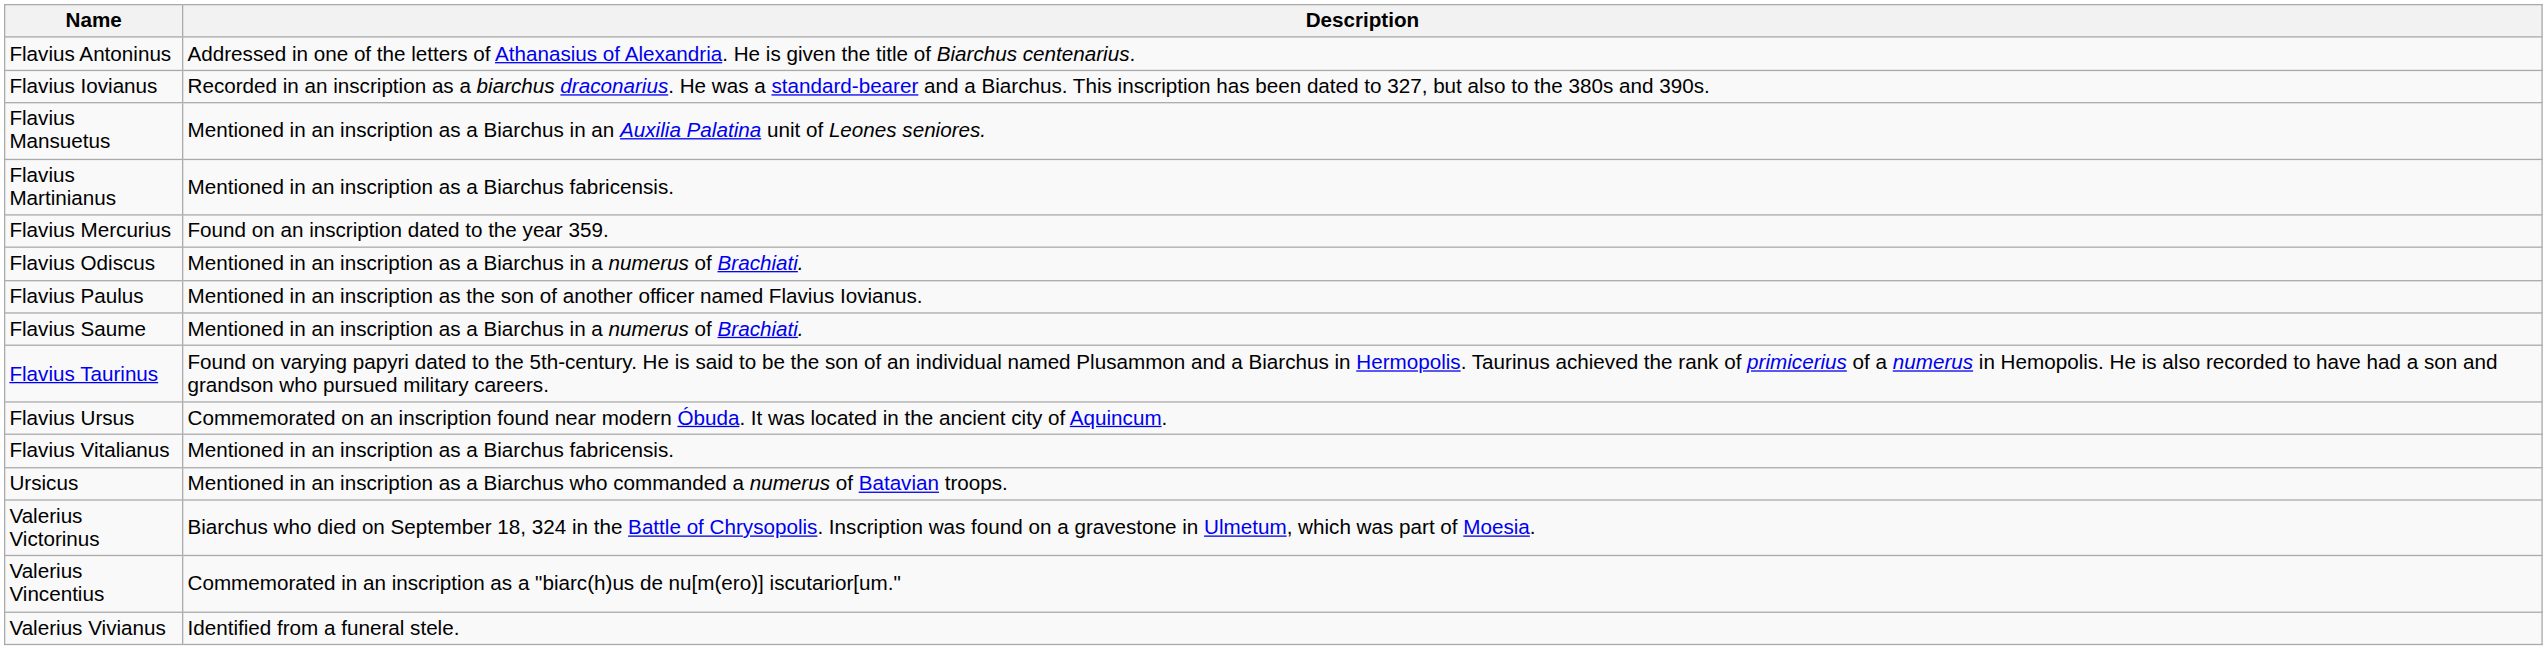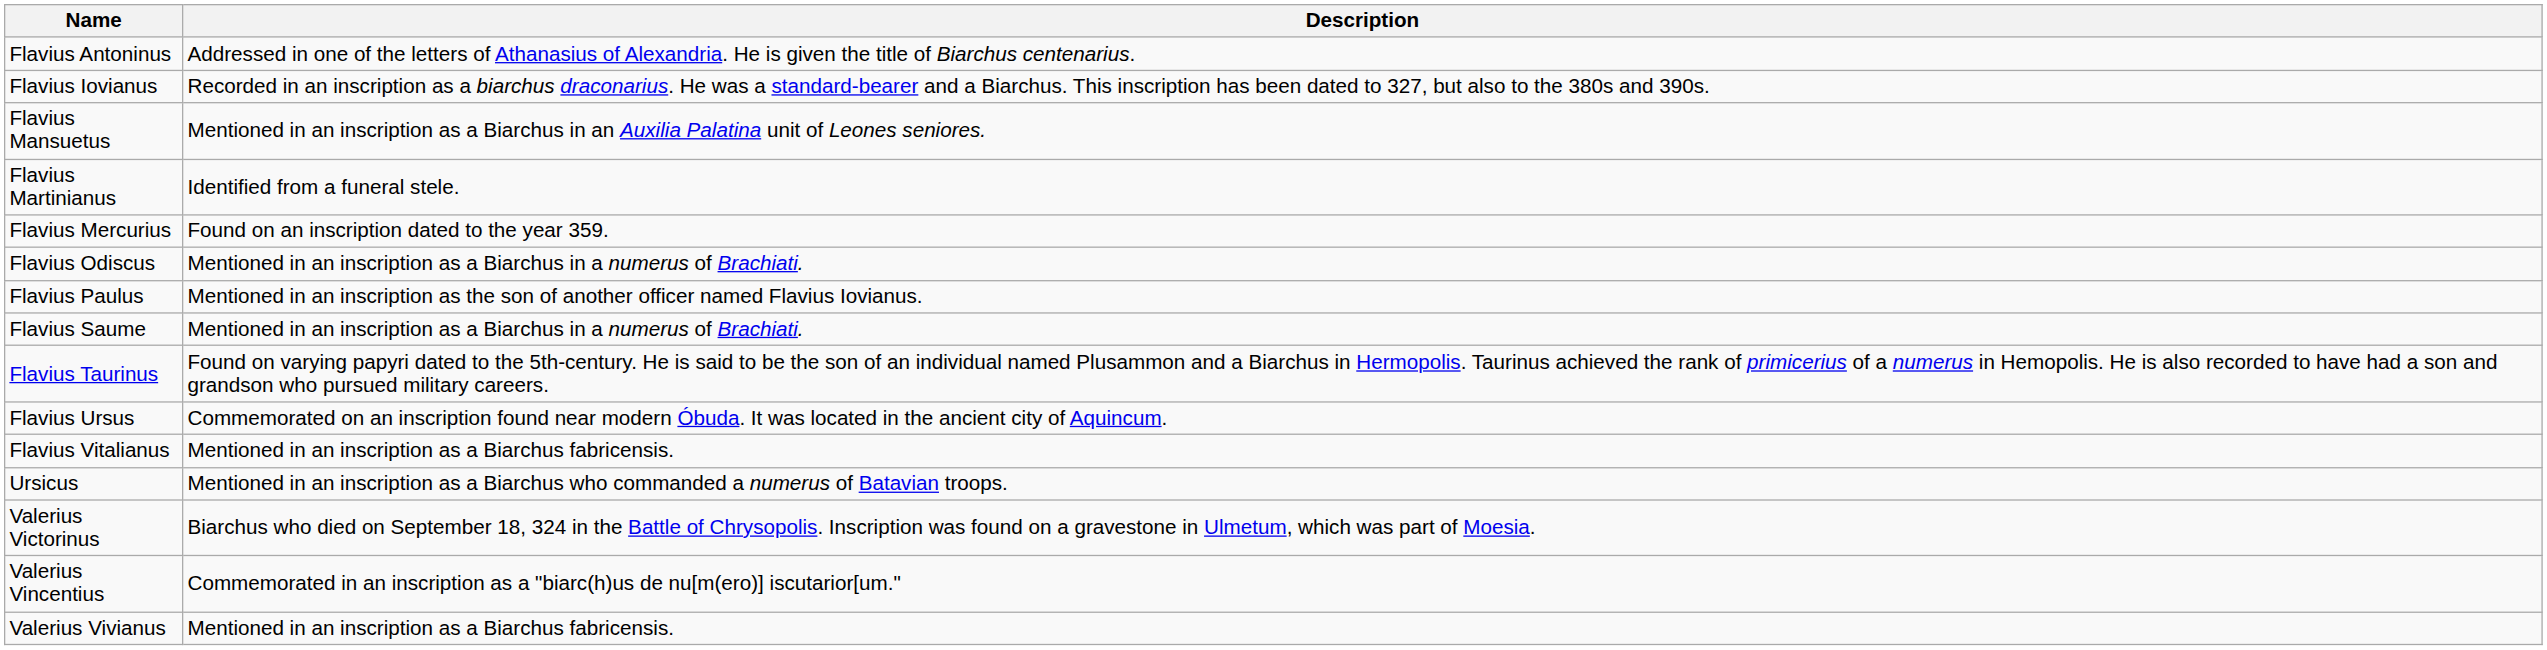Flavius Martinianus | Description: Mentioned in an inscription as a Biarchus fabricensis. -> Identified from a funeral stele.
Valerius Vivianus | Description: Identified from a funeral stele. -> Mentioned in an inscription as a Biarchus fabricensis.
